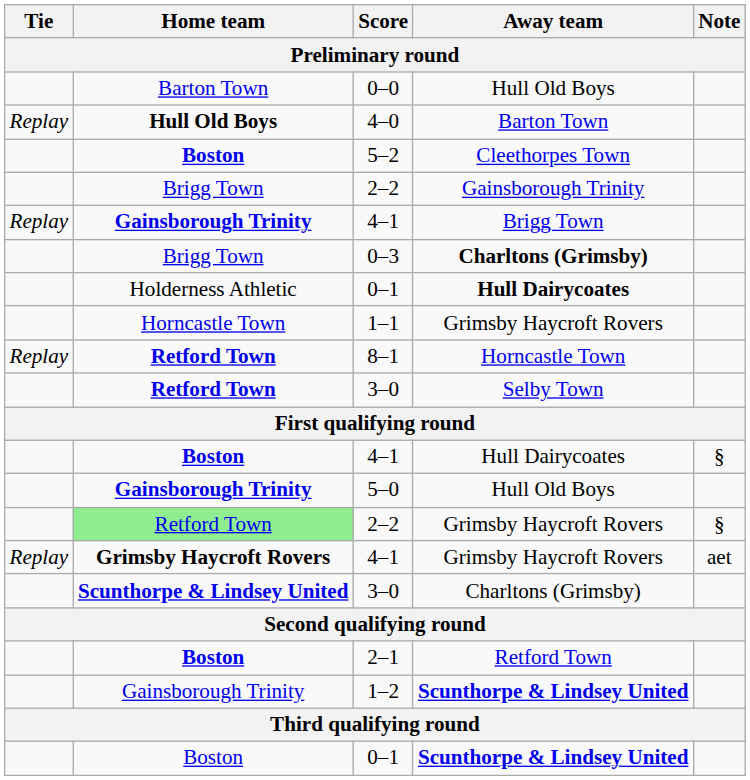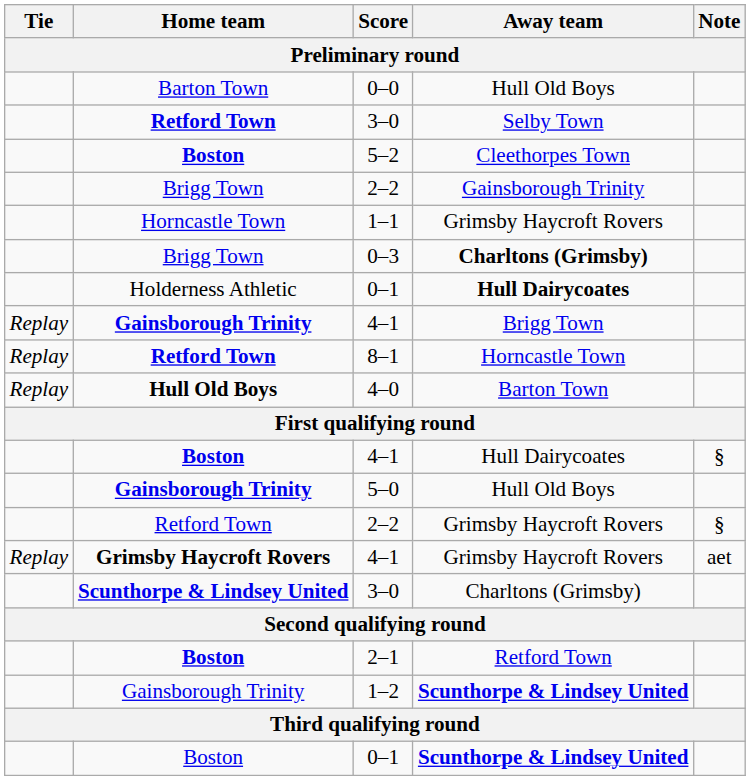rows swapped: 4–0 <-> 3–0 / Selby Town
rows swapped: 4–1 / Brigg Town <-> 1–1
2–2 / Grimsby Haycroft Rovers | Home team: lightgreen background -> no background
